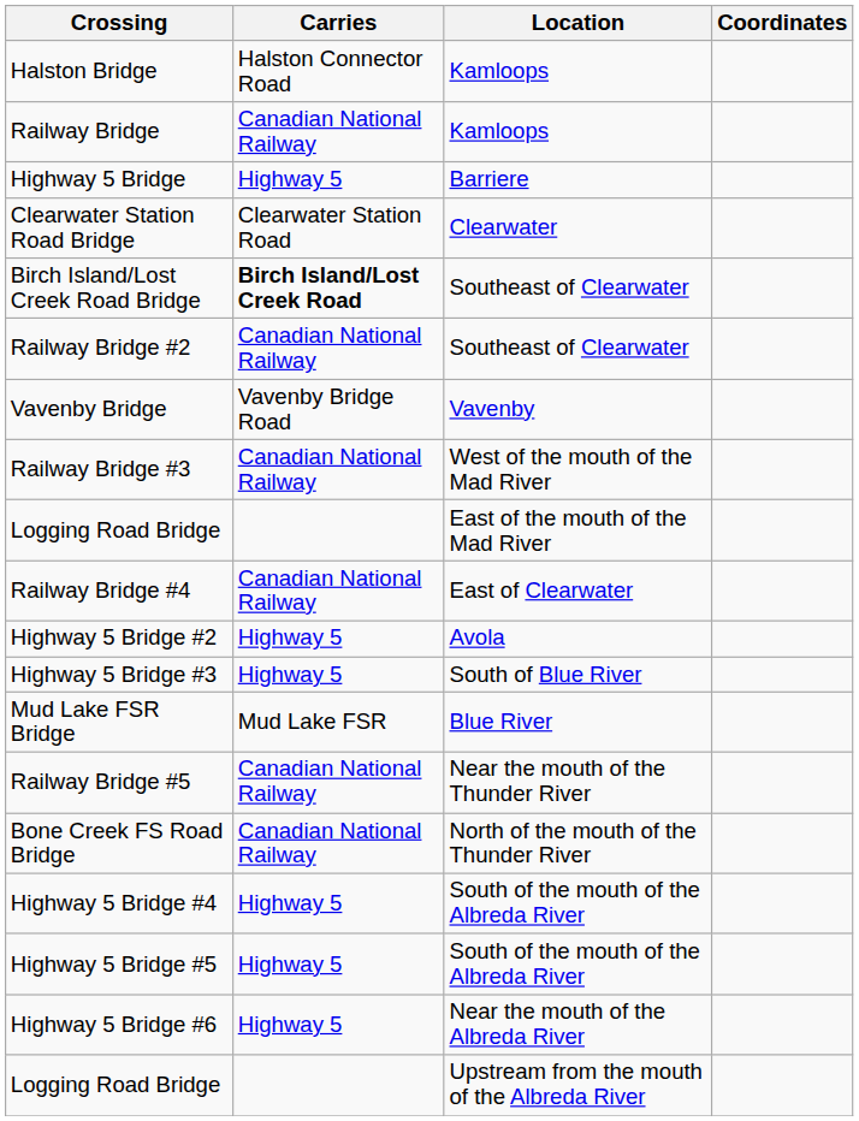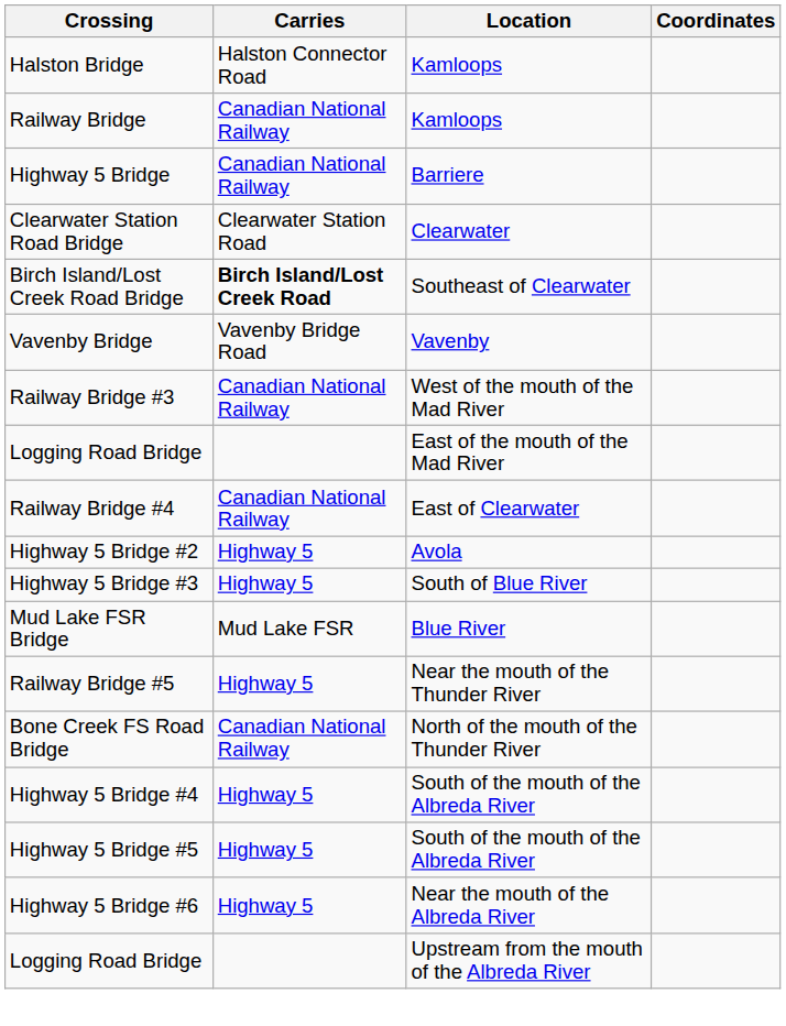Highway 5 Bridge | Carries: Highway 5 -> Canadian National Railway
- row: Railway Bridge #2 | Canadian National Railway | Southeast of Clearwater
Railway Bridge #5 | Carries: Canadian National Railway -> Highway 5
